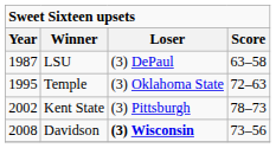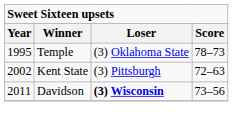- row: 1987 | LSU | (3) DePaul | 63–58
Temple | Score: 72–63 -> 78–73
Kent State | Score: 78–73 -> 72–63
Davidson | Year: 2008 -> 2011
